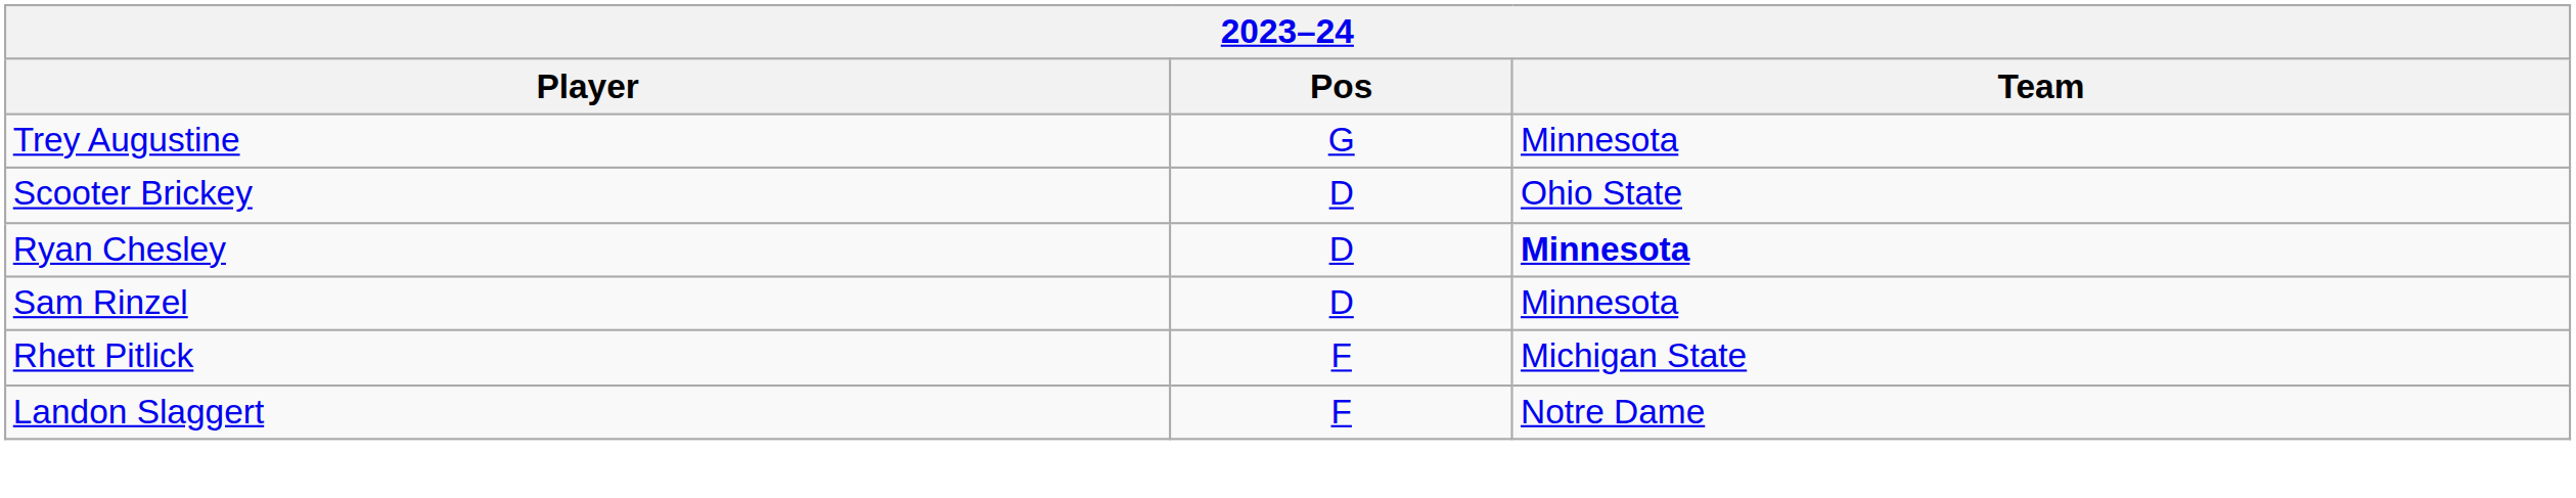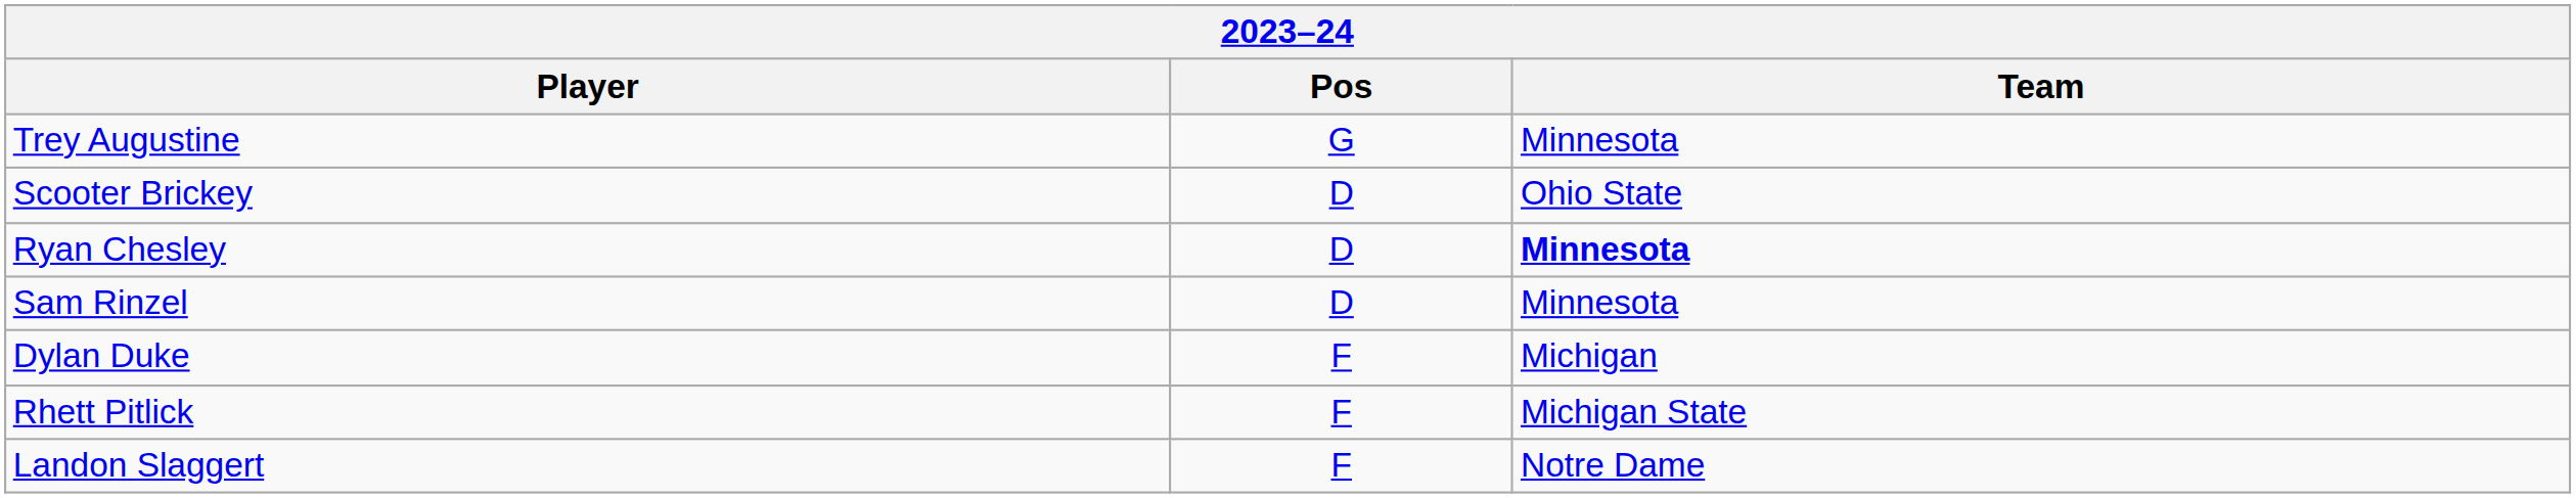+ row: Dylan Duke | F | Michigan
